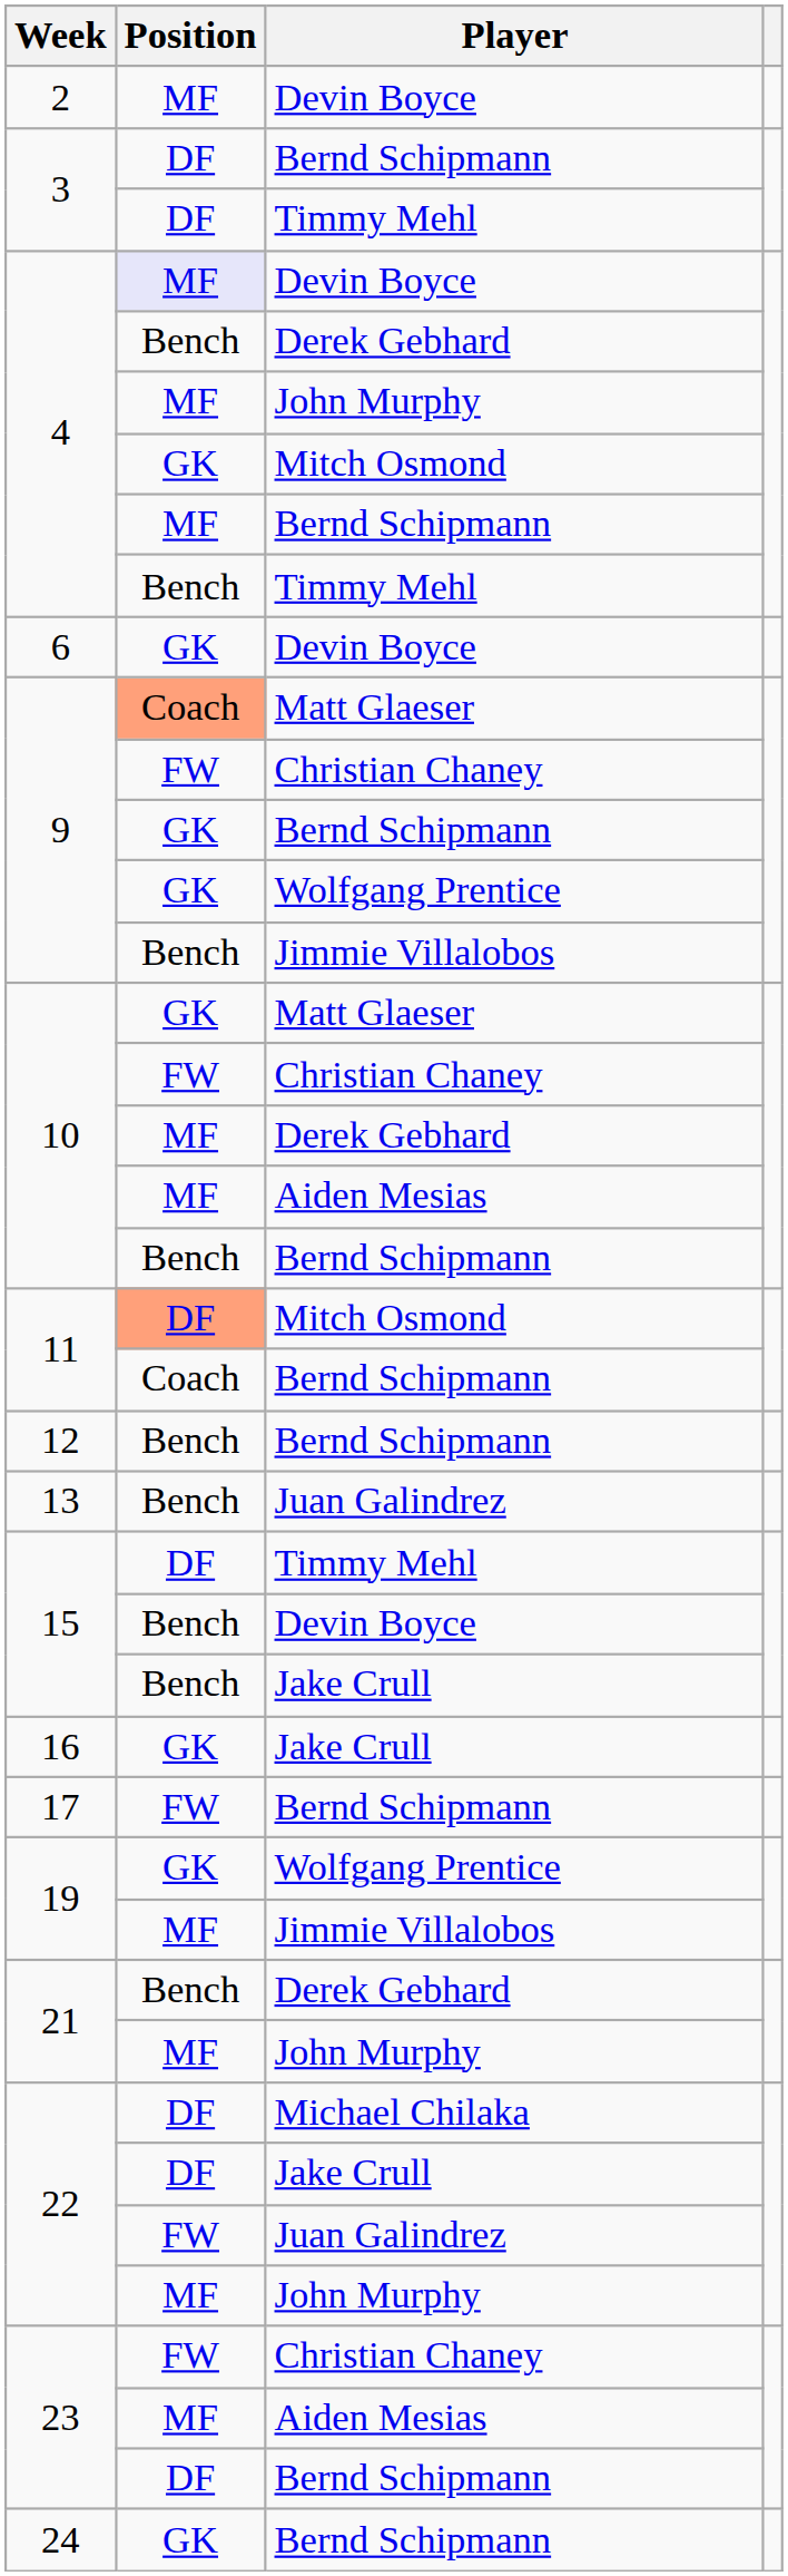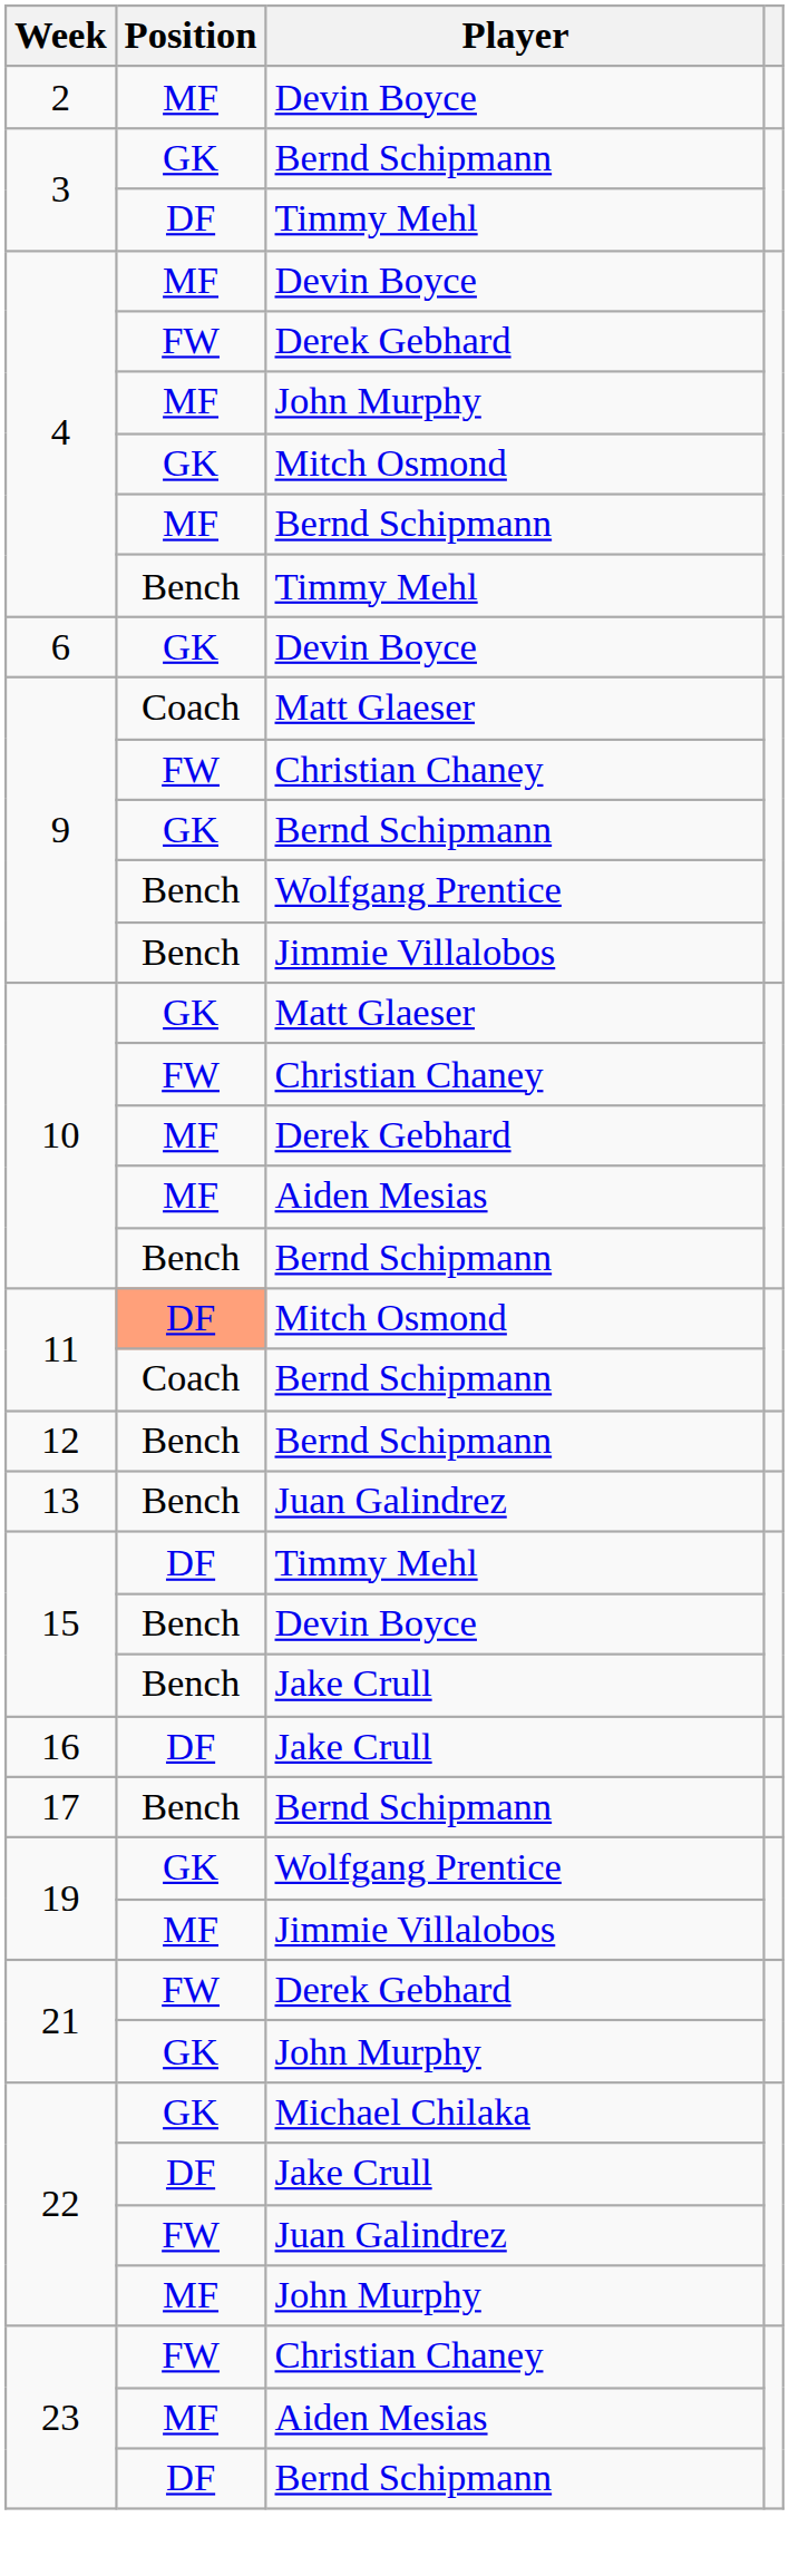3 / Bernd Schipmann | Position: DF -> GK
4 / Devin Boyce | Position: lavender background -> no background
4 / Derek Gebhard | Position: Bench -> FW
9 / Matt Glaeser | Position: lightsalmon background -> no background
9 / Wolfgang Prentice | Position: GK -> Bench
16 | Position: GK -> DF
17 | Position: FW -> Bench
21 / Derek Gebhard | Position: Bench -> FW
21 / John Murphy | Position: MF -> GK
22 / Michael Chilaka | Position: DF -> GK
- row: 24 | GK | Bernd Schipmann
